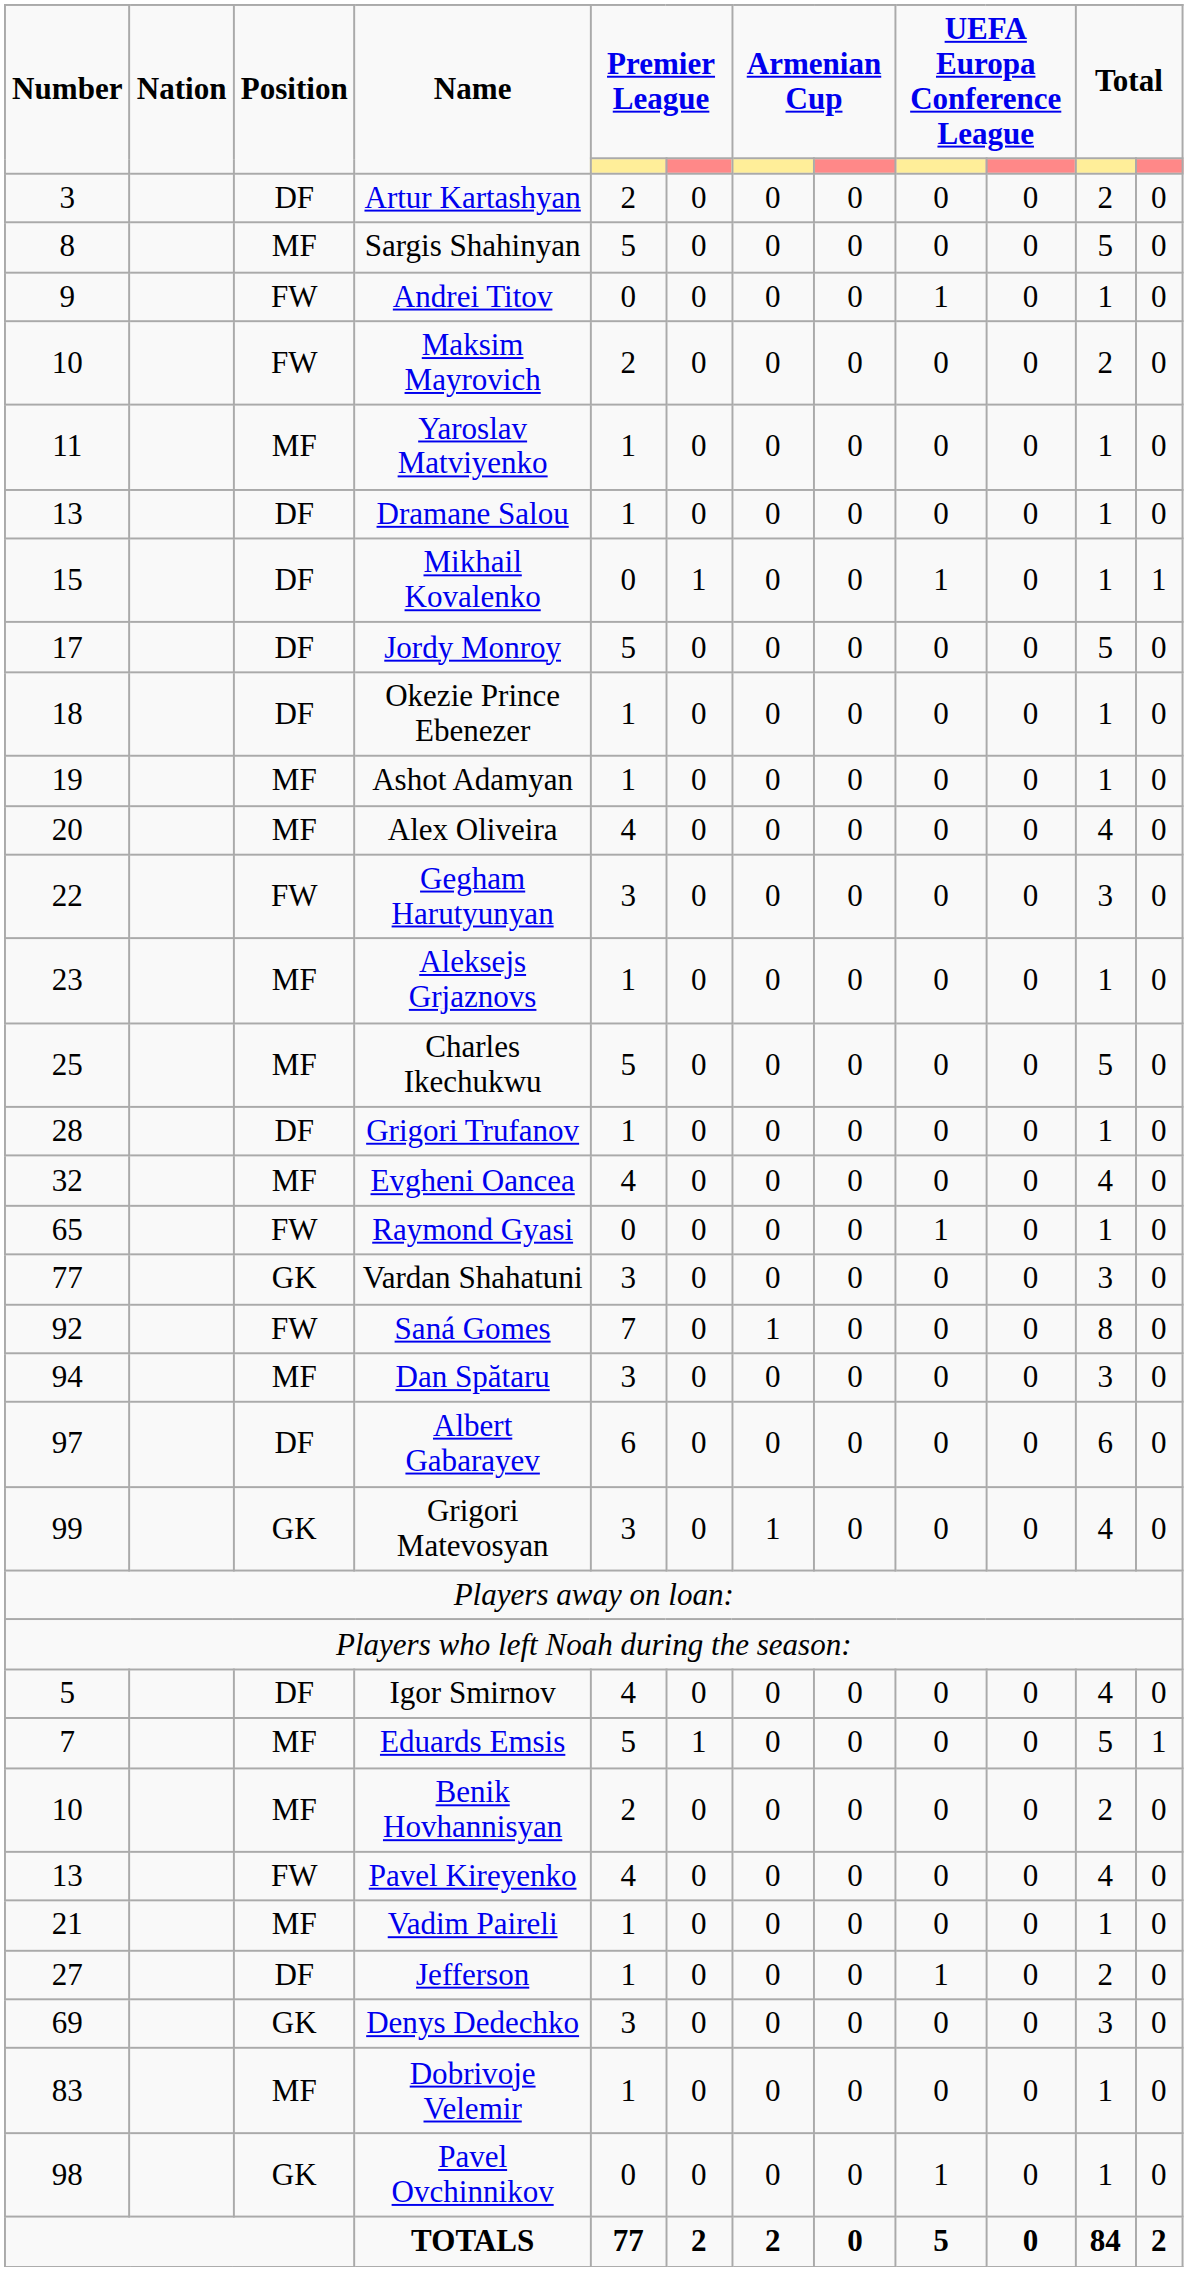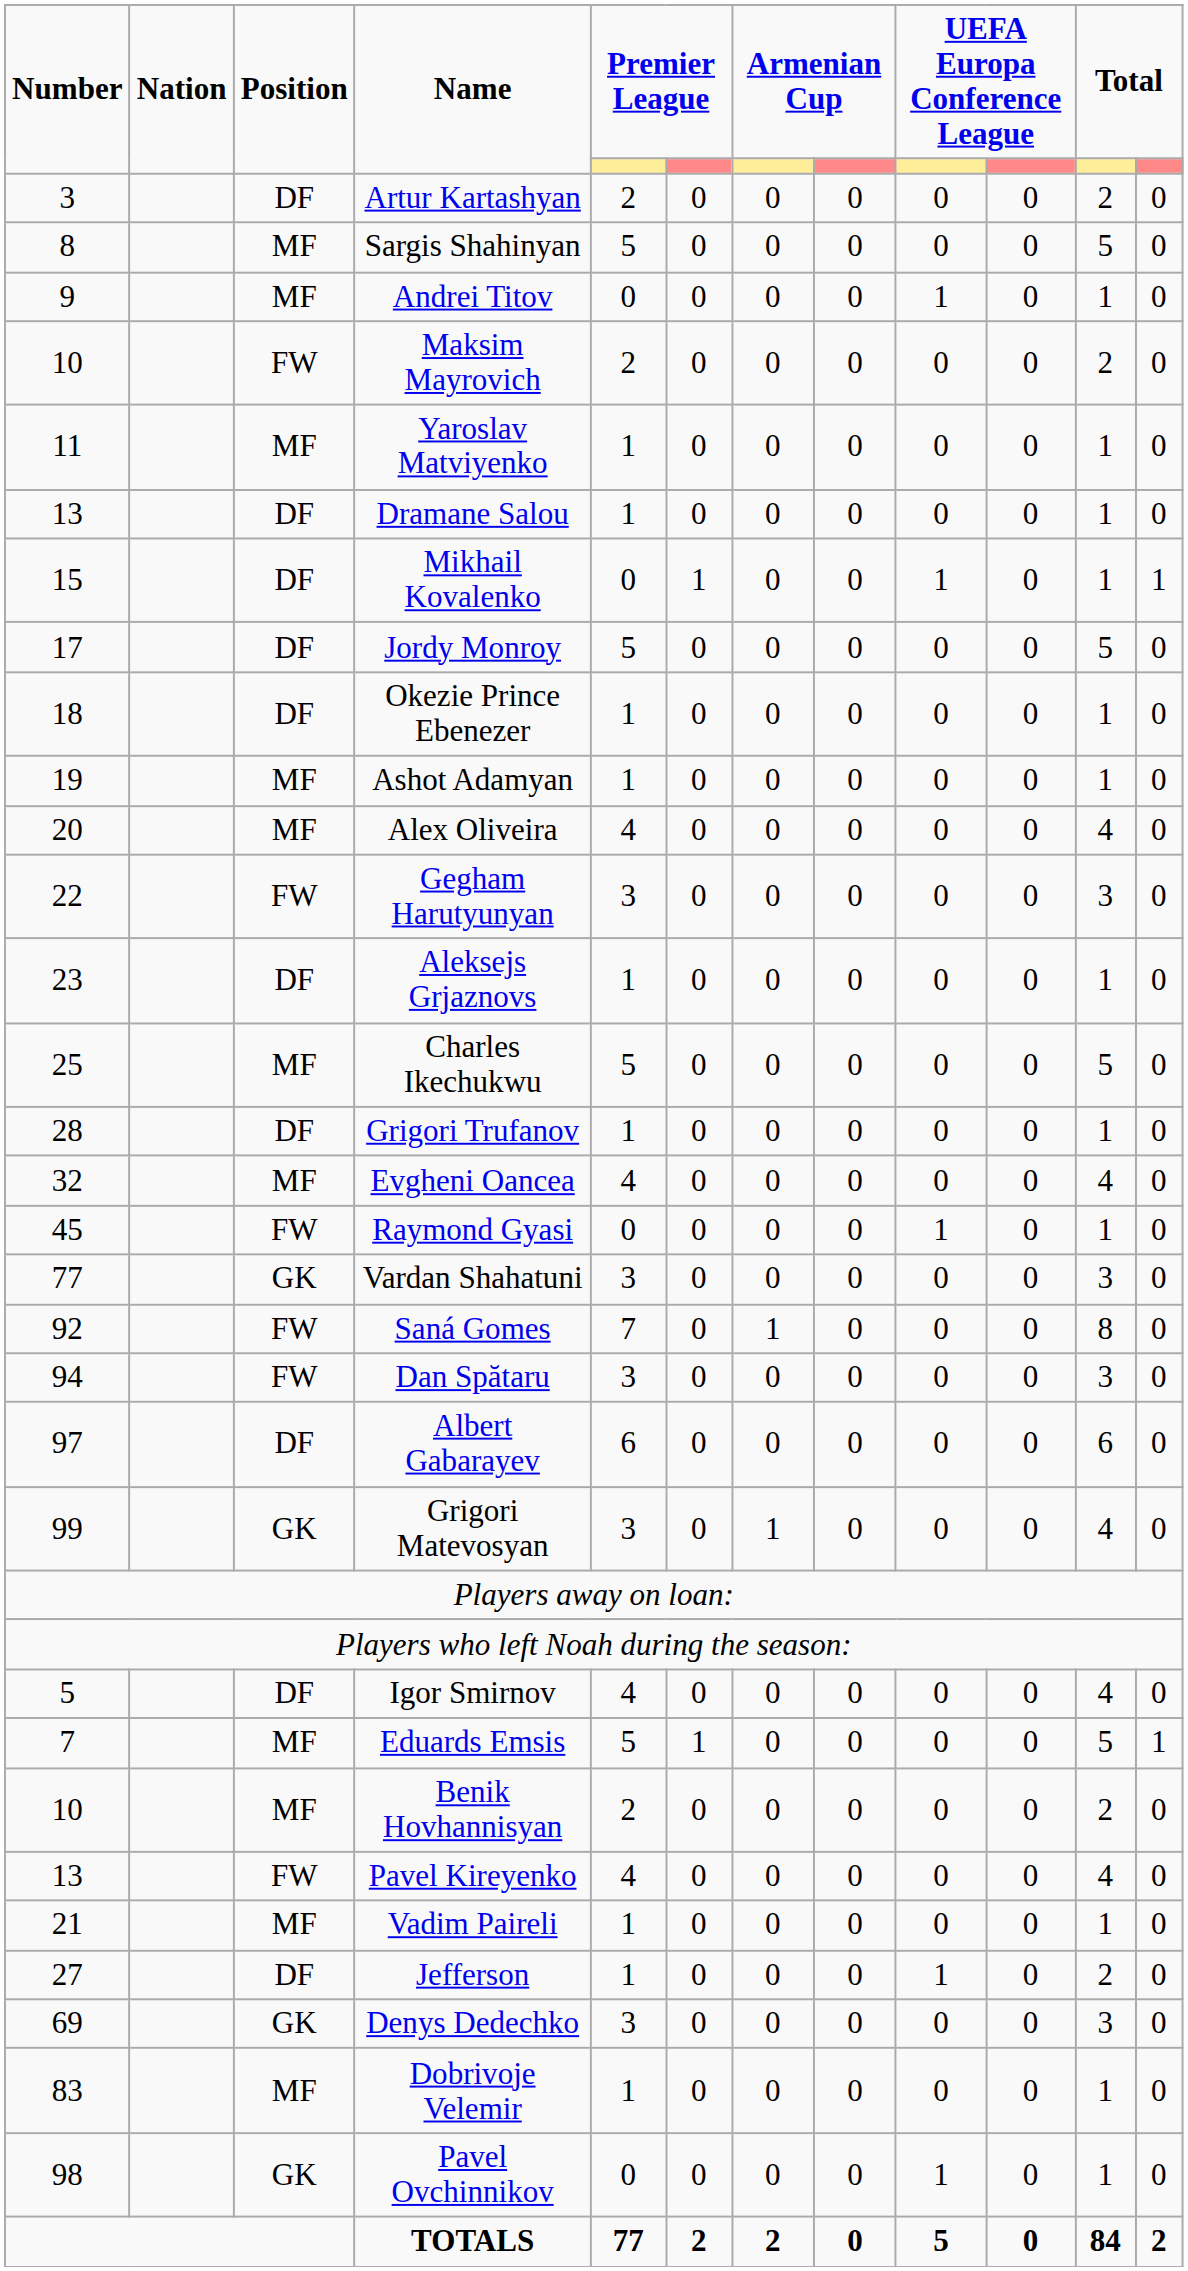Andrei Titov | Position: FW -> MF
Aleksejs Grjaznovs | Position: MF -> DF
Raymond Gyasi | Number: 65 -> 45
Dan Spătaru | Position: MF -> FW
